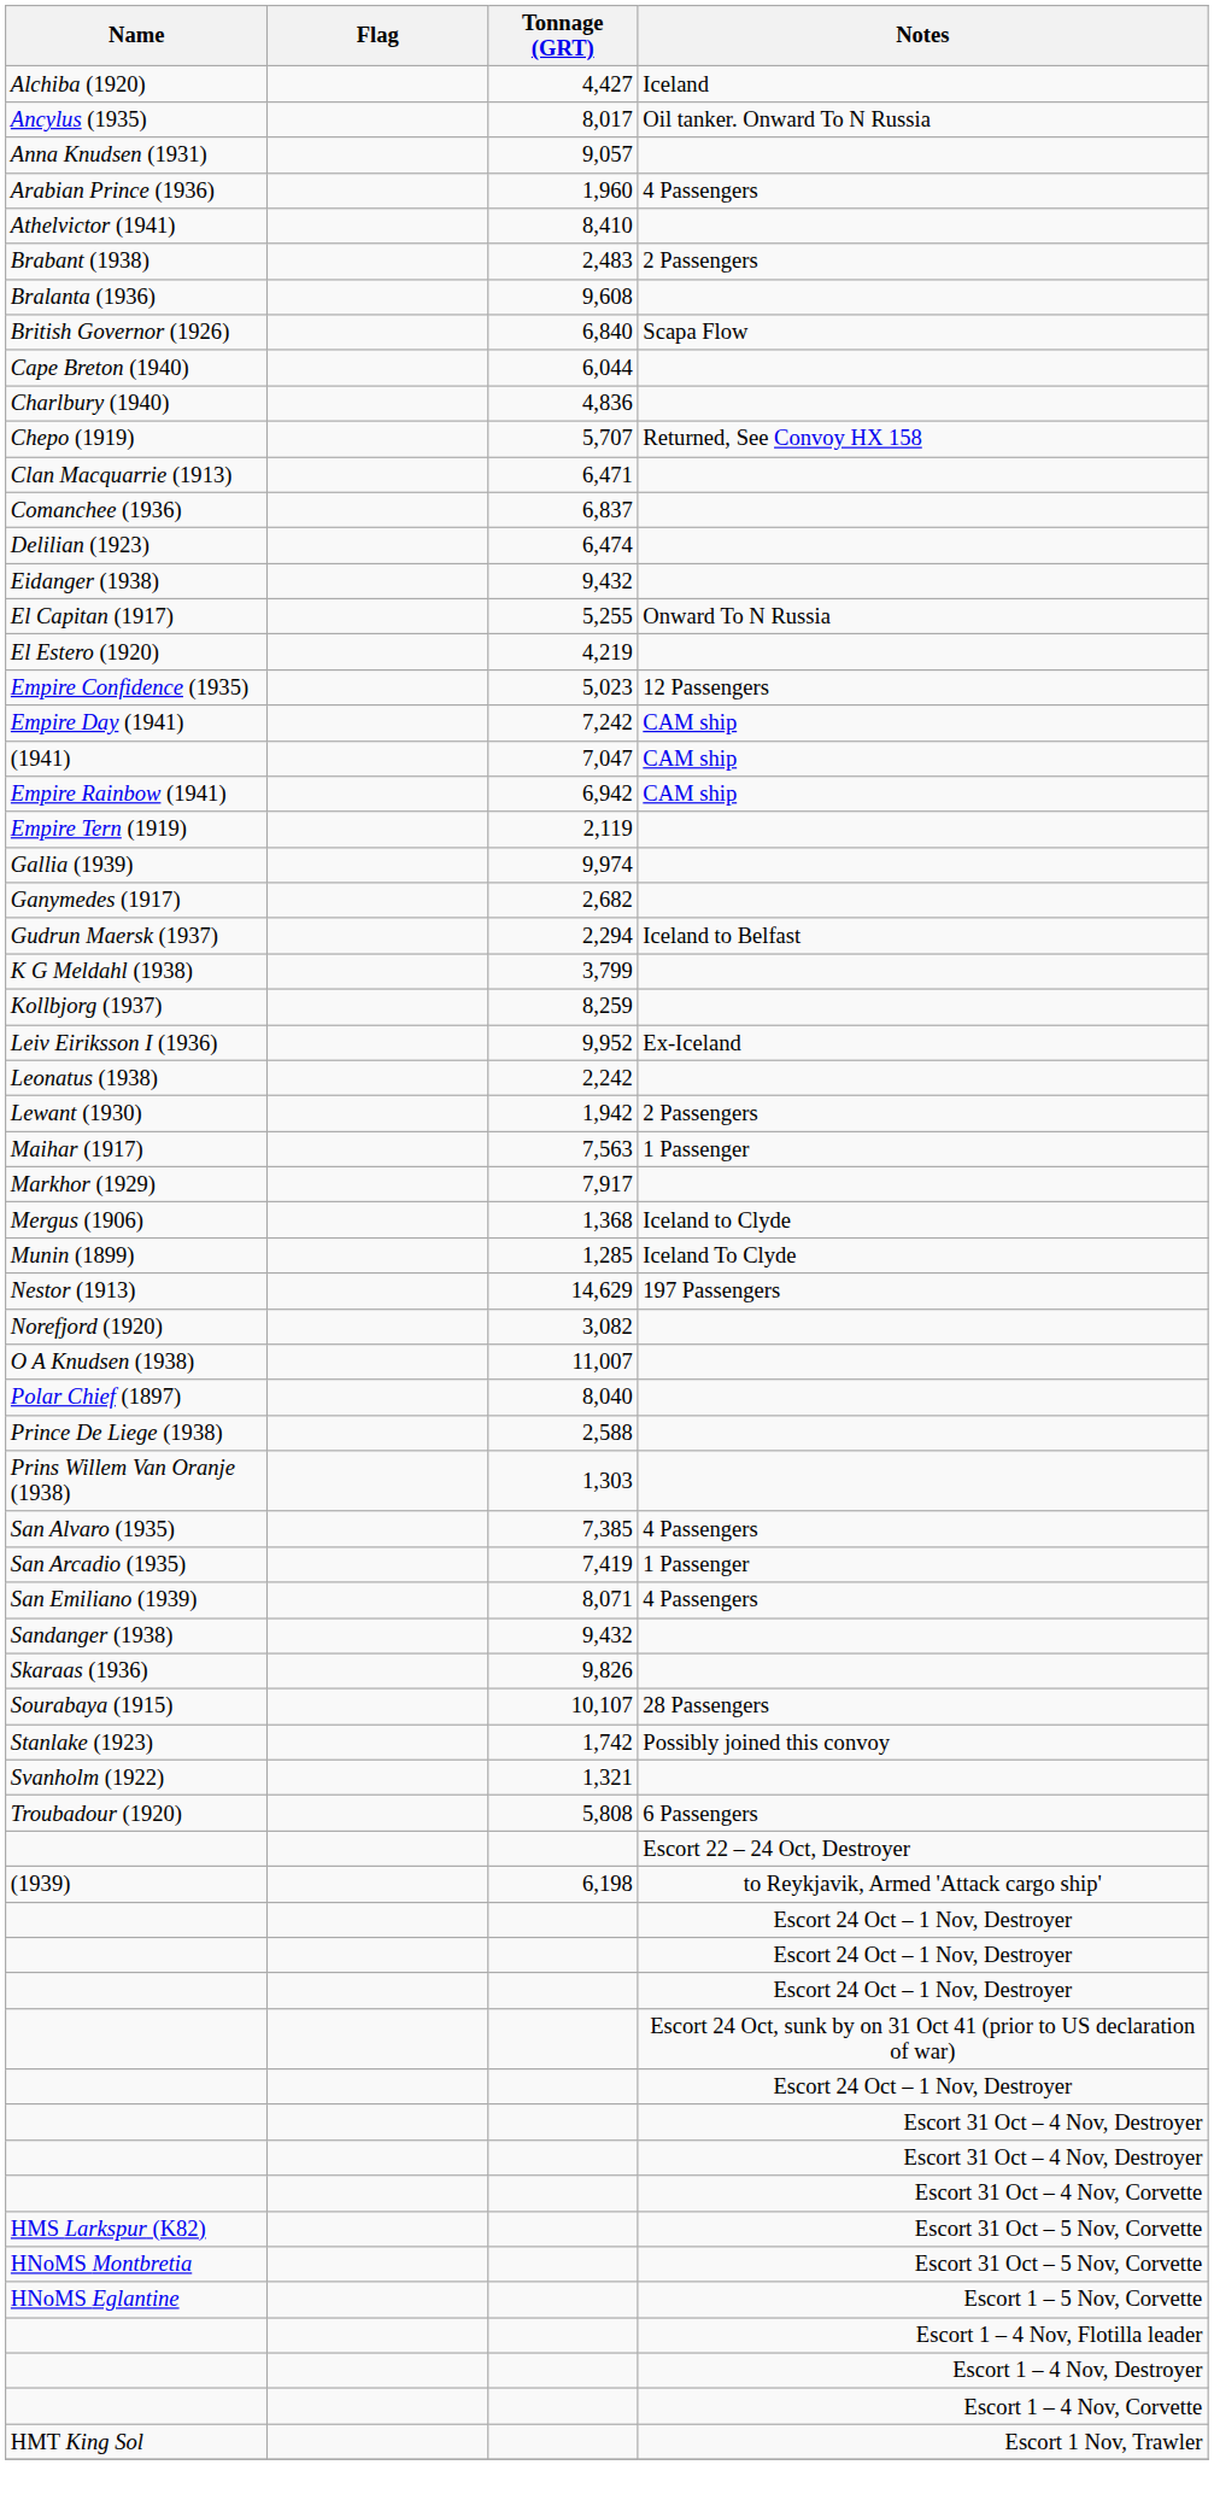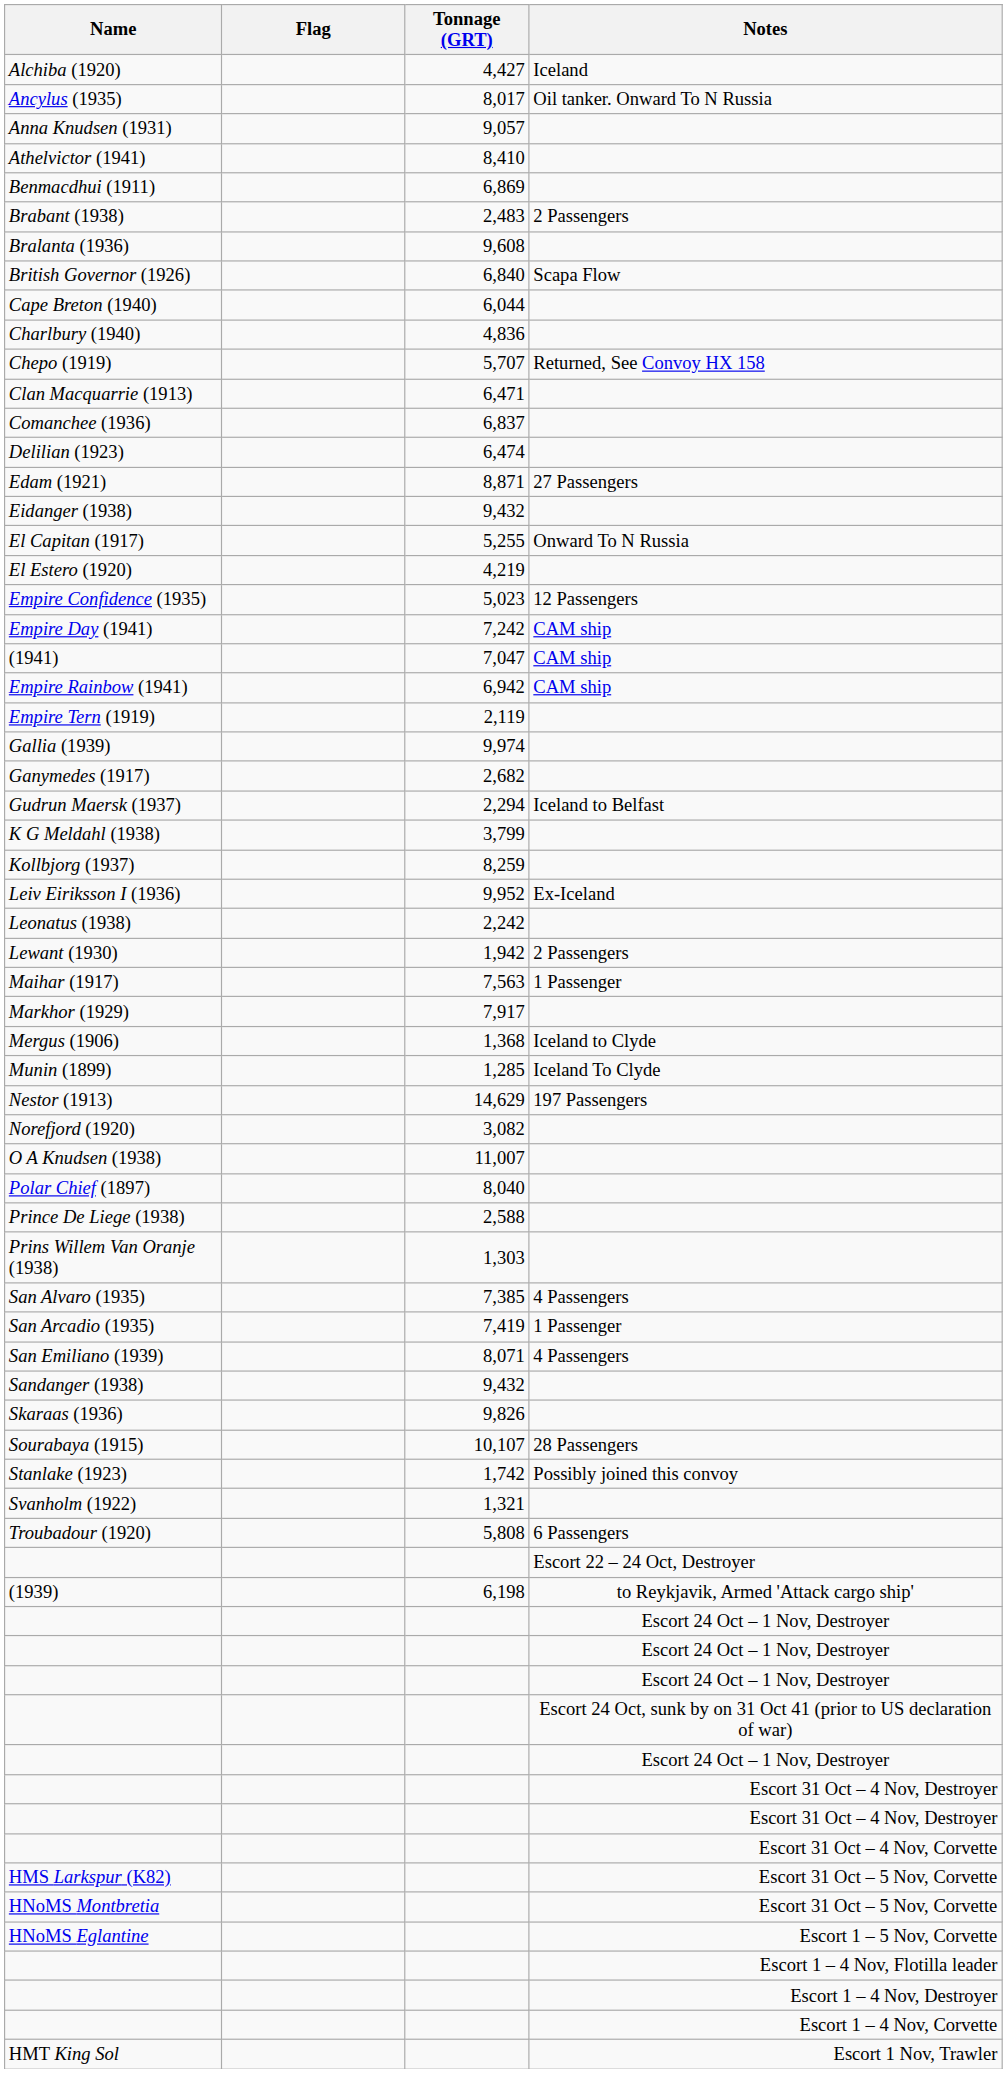- row: Arabian Prince (1936) | 1,960 | 4 Passengers
+ row: Benmacdhui (1911) | 6,869
+ row: Edam (1921) | 8,871 | 27 Passengers
